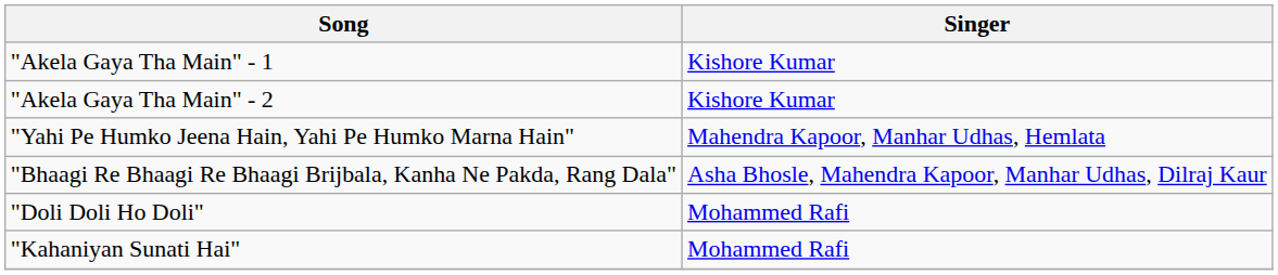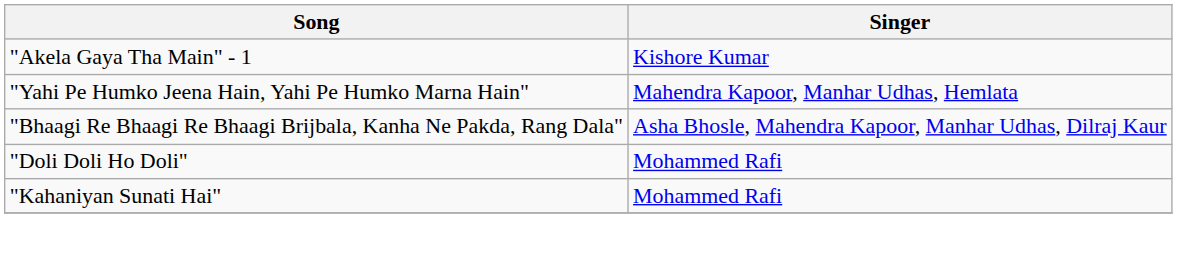- row: "Akela Gaya Tha Main" - 2 | Kishore Kumar
